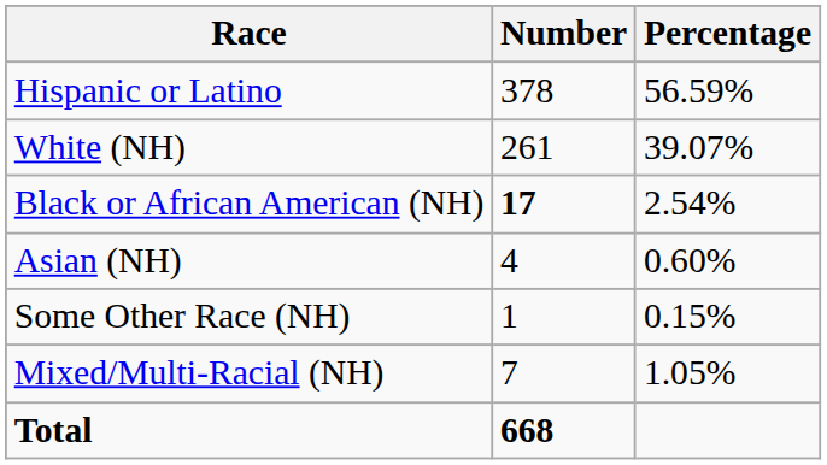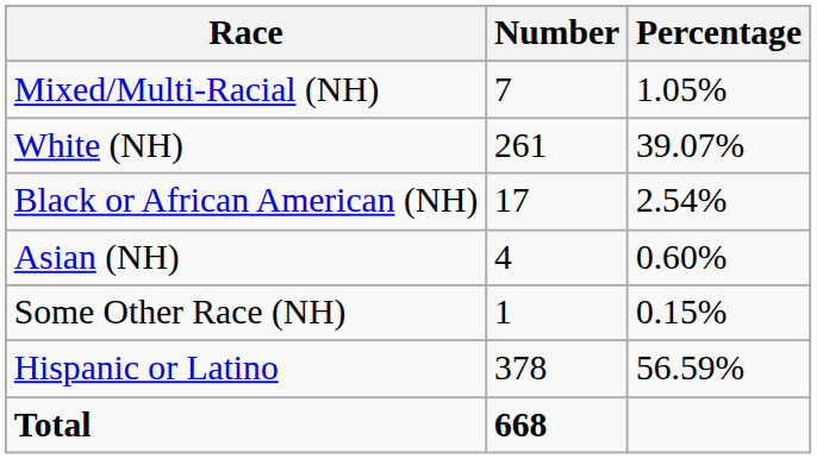rows swapped: Hispanic or Latino <-> Mixed/Multi-Racial (NH)
Black or African American (NH) | Number: bold -> normal
